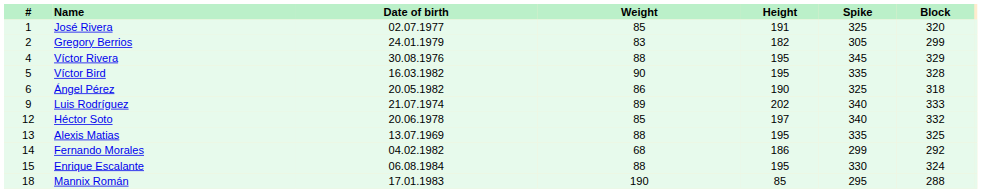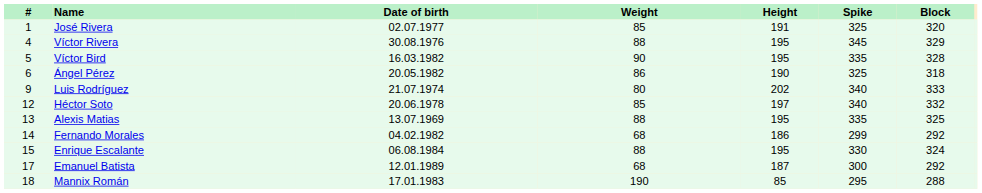- row: 2 | Gregory Berrios | 24.01.1979 | 83 | 182 | 305 | 299
Luis Rodríguez | Weight: 89 -> 80
+ row: 17 | Emanuel Batista | 12.01.1989 | 68 | 187 | 300 | 292
